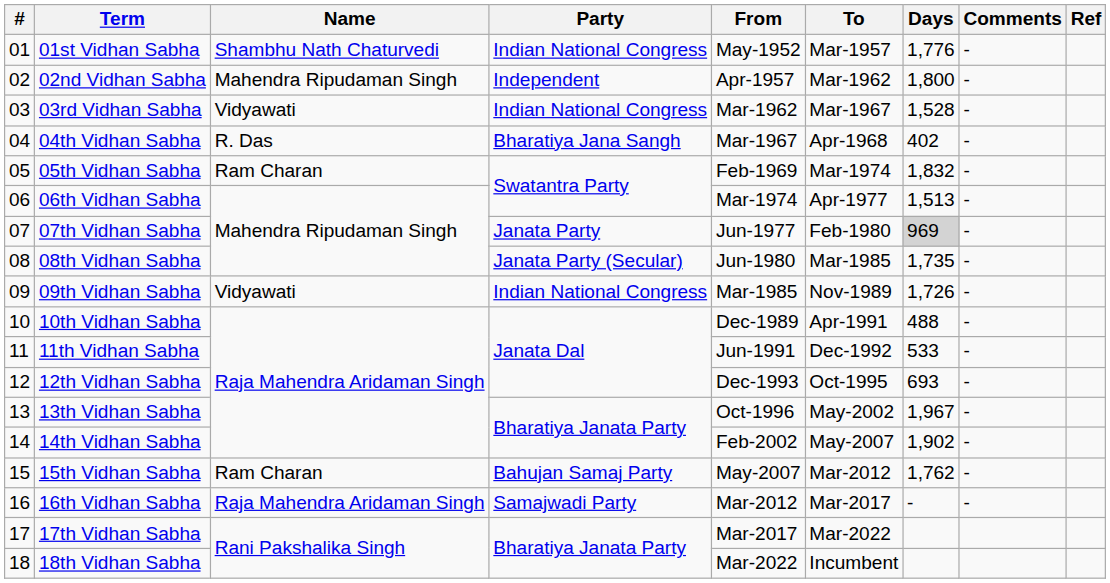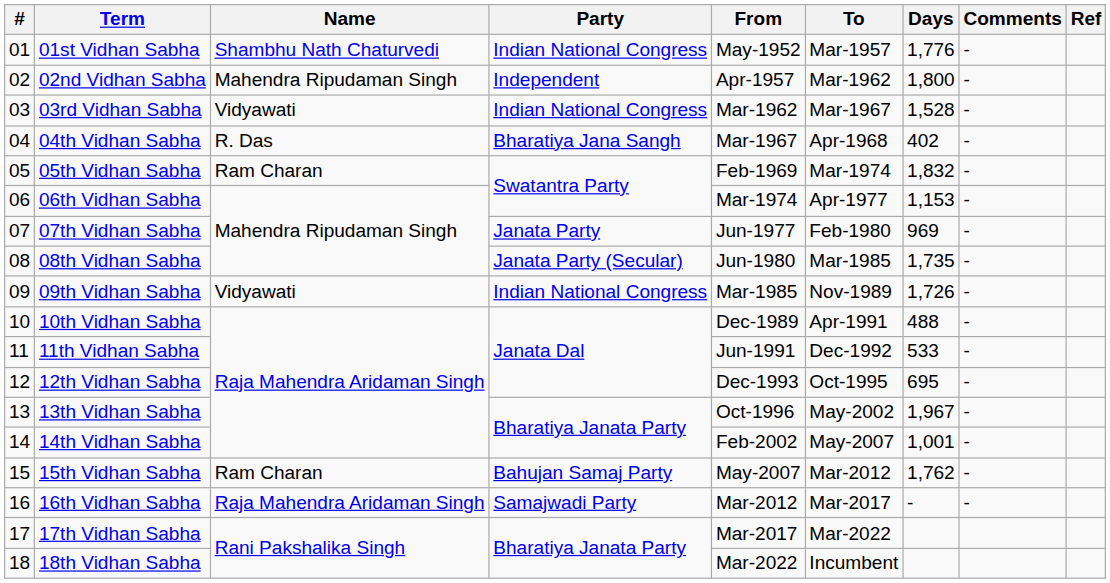06th Vidhan Sabha | Days: 1,513 -> 1,153
07th Vidhan Sabha | Days: lightgrey background -> no background
12th Vidhan Sabha | Days: 693 -> 695
14th Vidhan Sabha | Days: 1,902 -> 1,001
